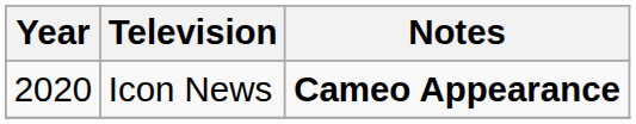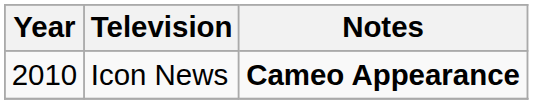Icon News | Year: 2020 -> 2010
